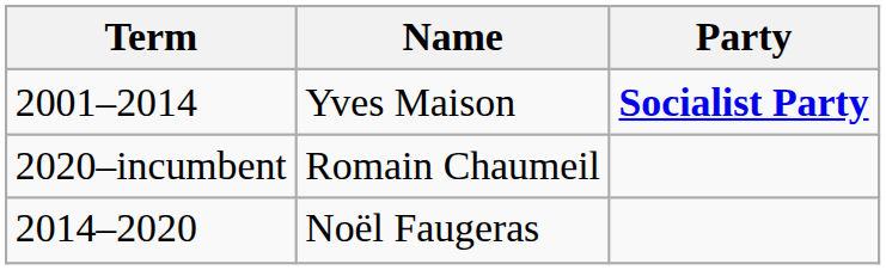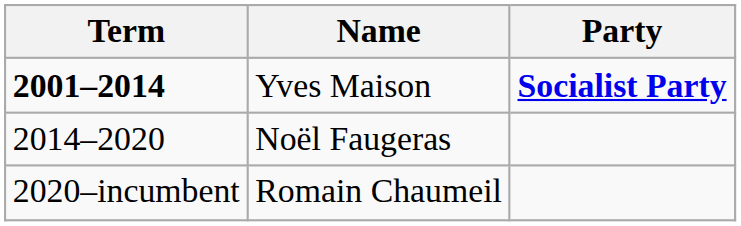Yves Maison | Term: normal -> bold
rows swapped: Noël Faugeras <-> Romain Chaumeil
